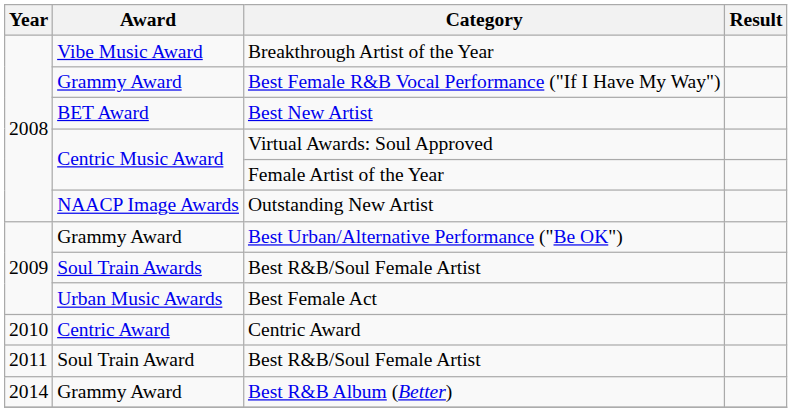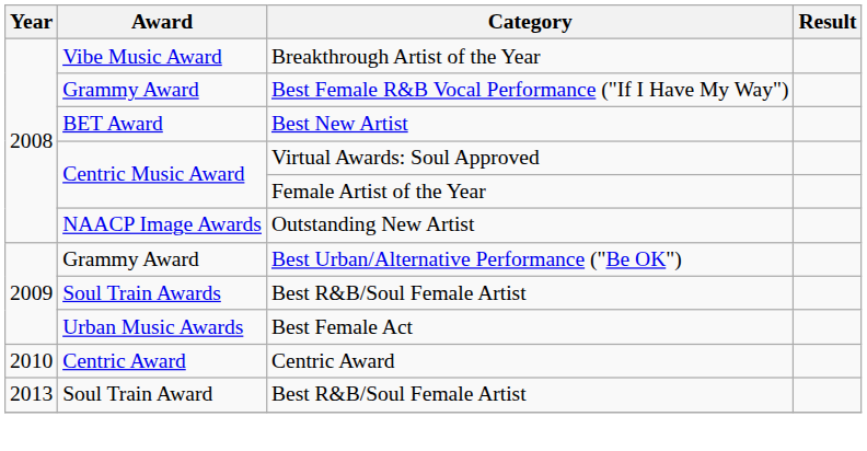Soul Train Award / Best R&B/Soul Female Artist | Year: 2011 -> 2013
- row: 2014 | Grammy Award | Best R&B Album (Better)
